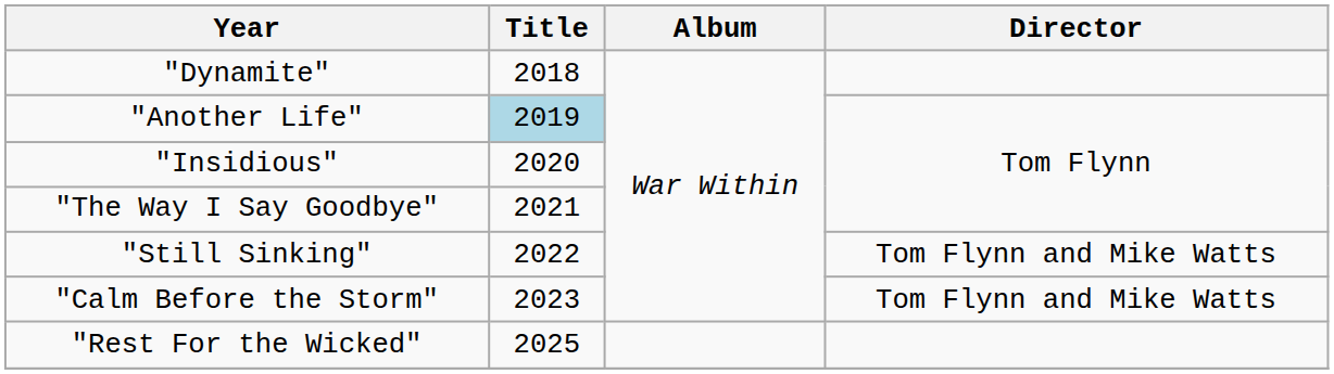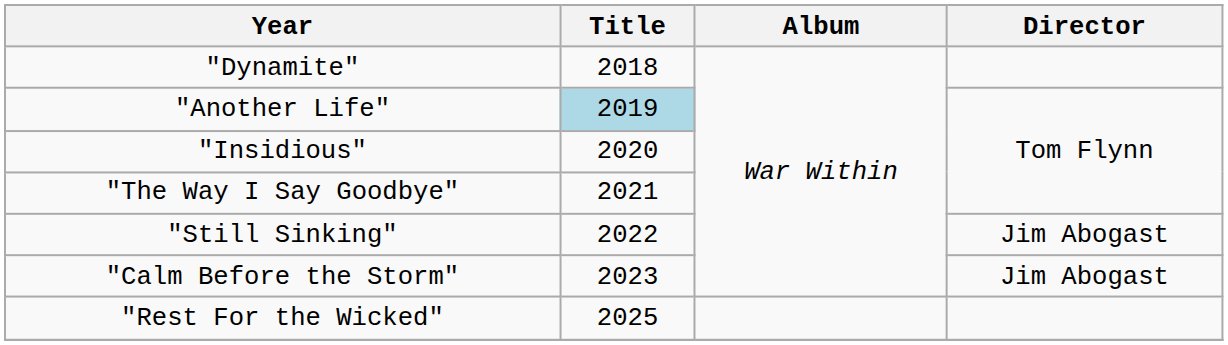"Still Sinking" | Director: Tom Flynn and Mike Watts -> Jim Abogast
"Calm Before the Storm" | Director: Tom Flynn and Mike Watts -> Jim Abogast
